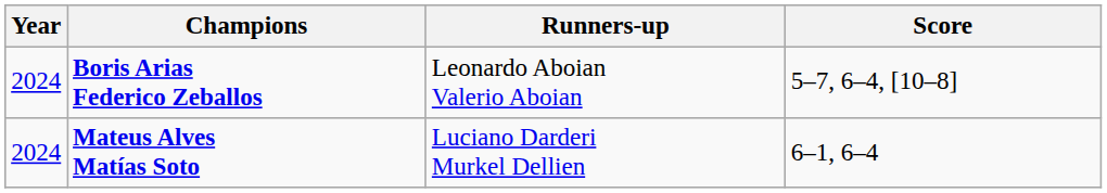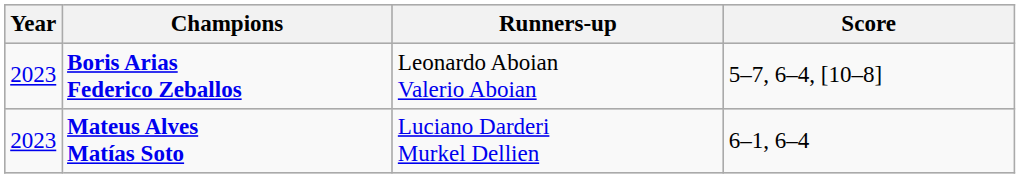Boris Arias Federico Zeballos | Year: 2024 -> 2023
Mateus Alves Matías Soto | Year: 2024 -> 2023
